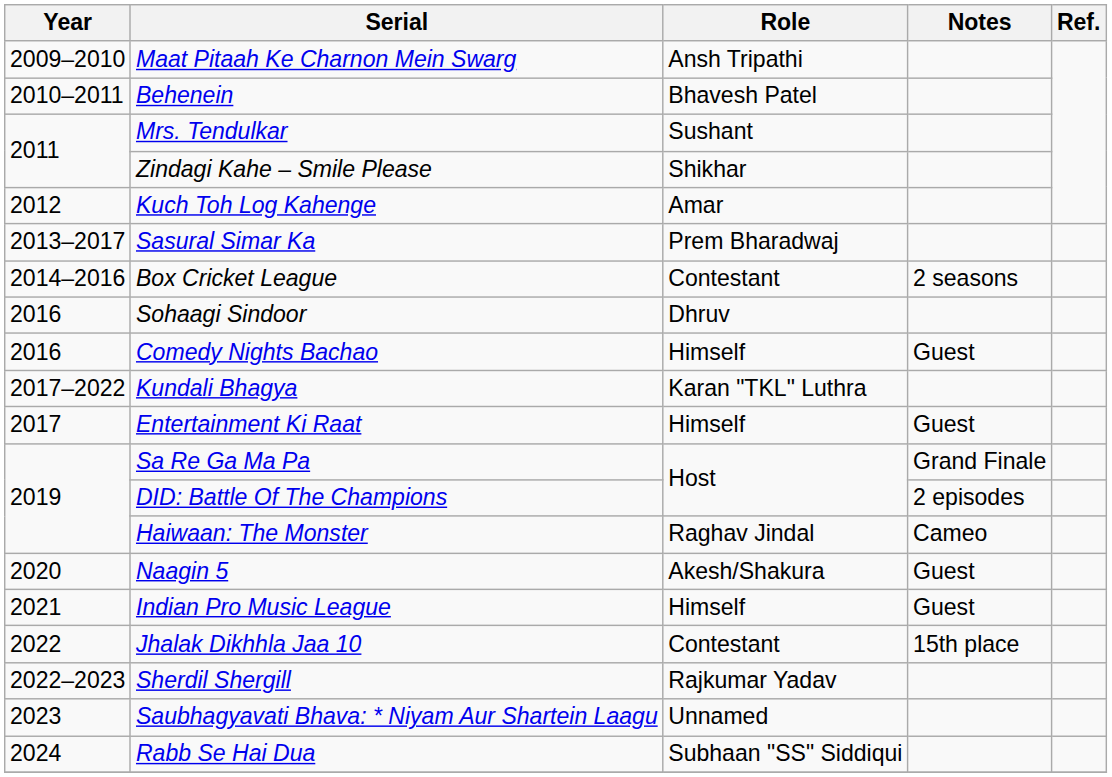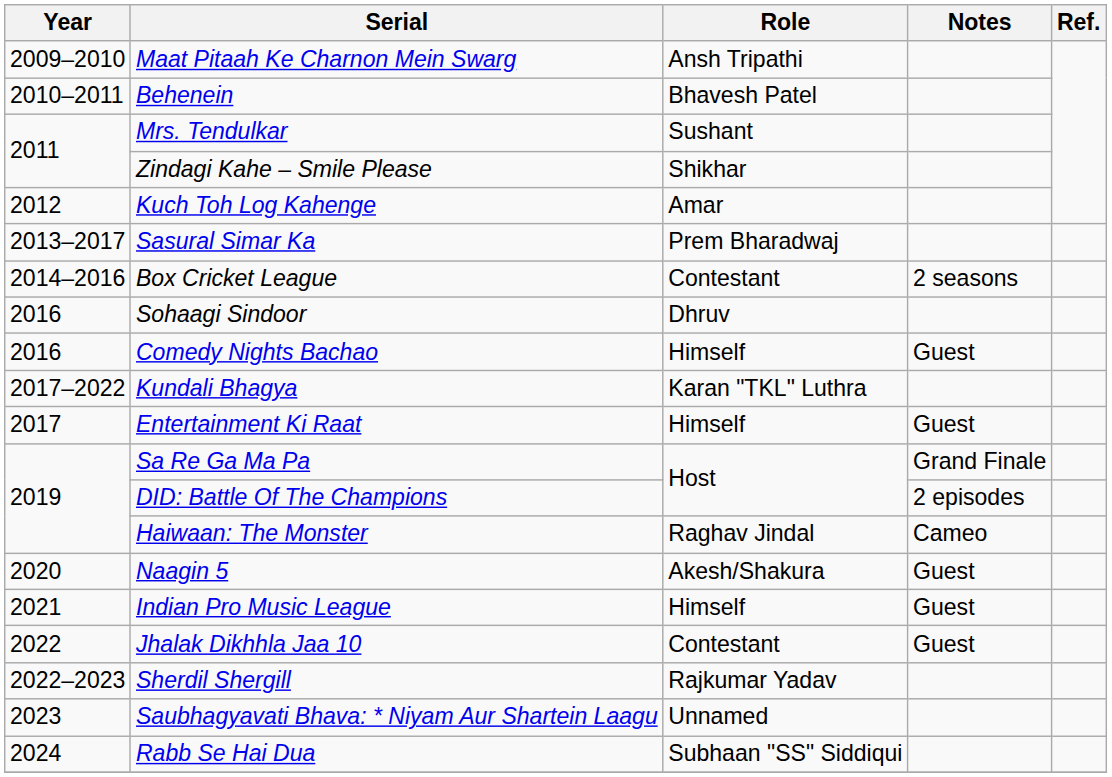Jhalak Dikhhla Jaa 10 | Notes: 15th place -> Guest
